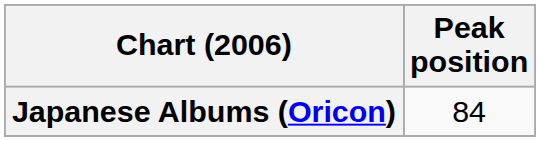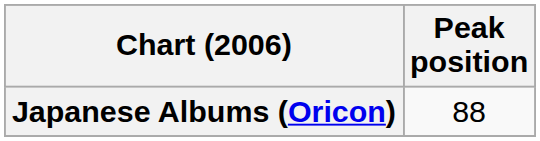Japanese Albums (Oricon) | Peak position: 84 -> 88
